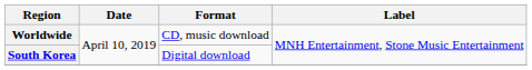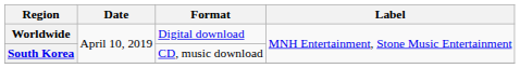Worldwide | Format: CD, music download -> Digital download
South Korea | Format: Digital download -> CD, music download
